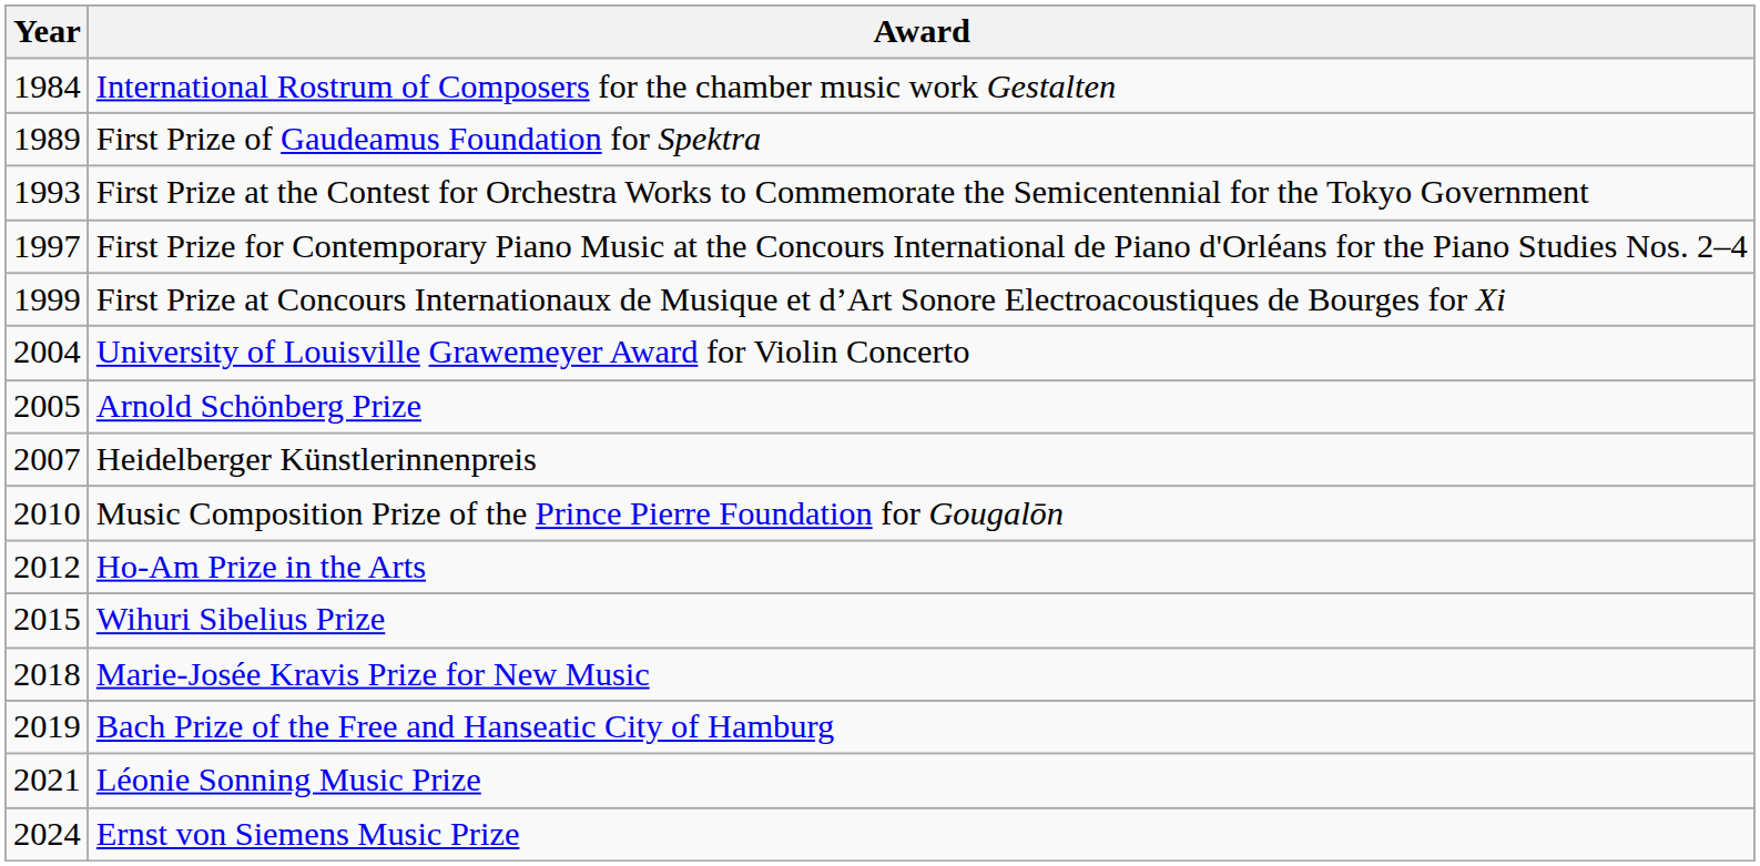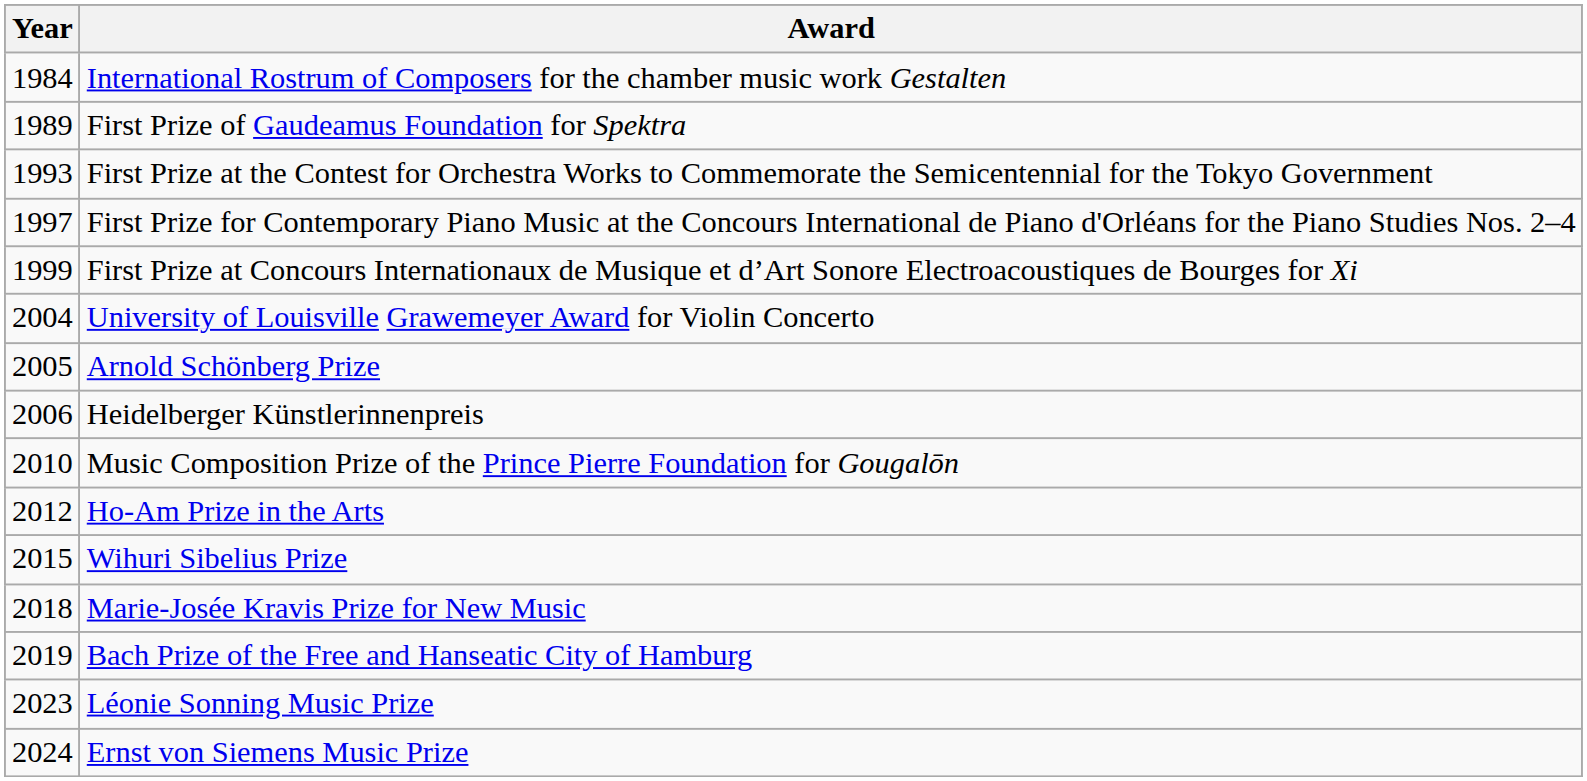Heidelberger Künstlerinnenpreis | Year: 2007 -> 2006
Léonie Sonning Music Prize | Year: 2021 -> 2023
